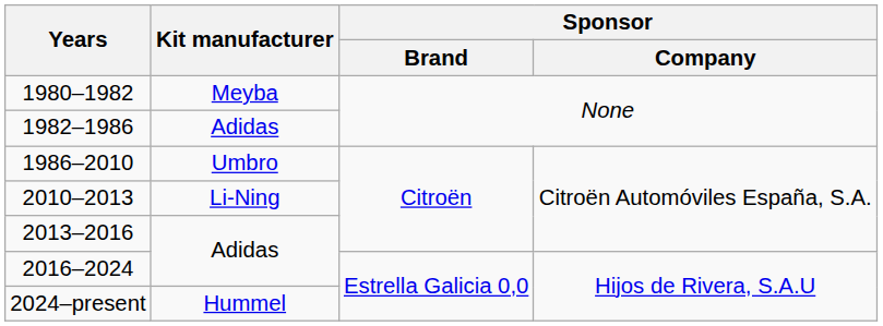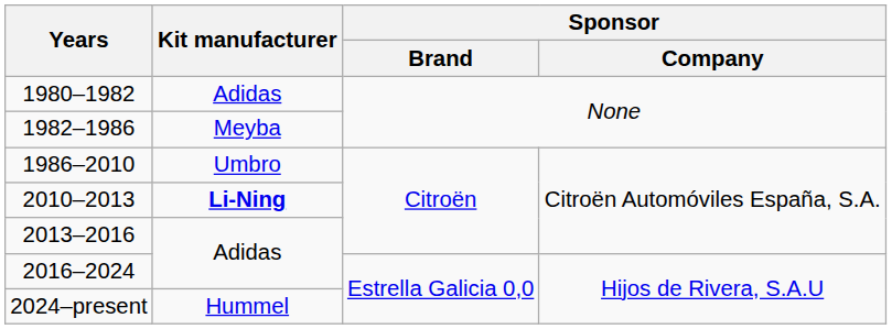1980–1982 | Kit manufacturer: Meyba -> Adidas
1982–1986 | Kit manufacturer: Adidas -> Meyba
2010–2013 | Kit manufacturer: normal -> bold
